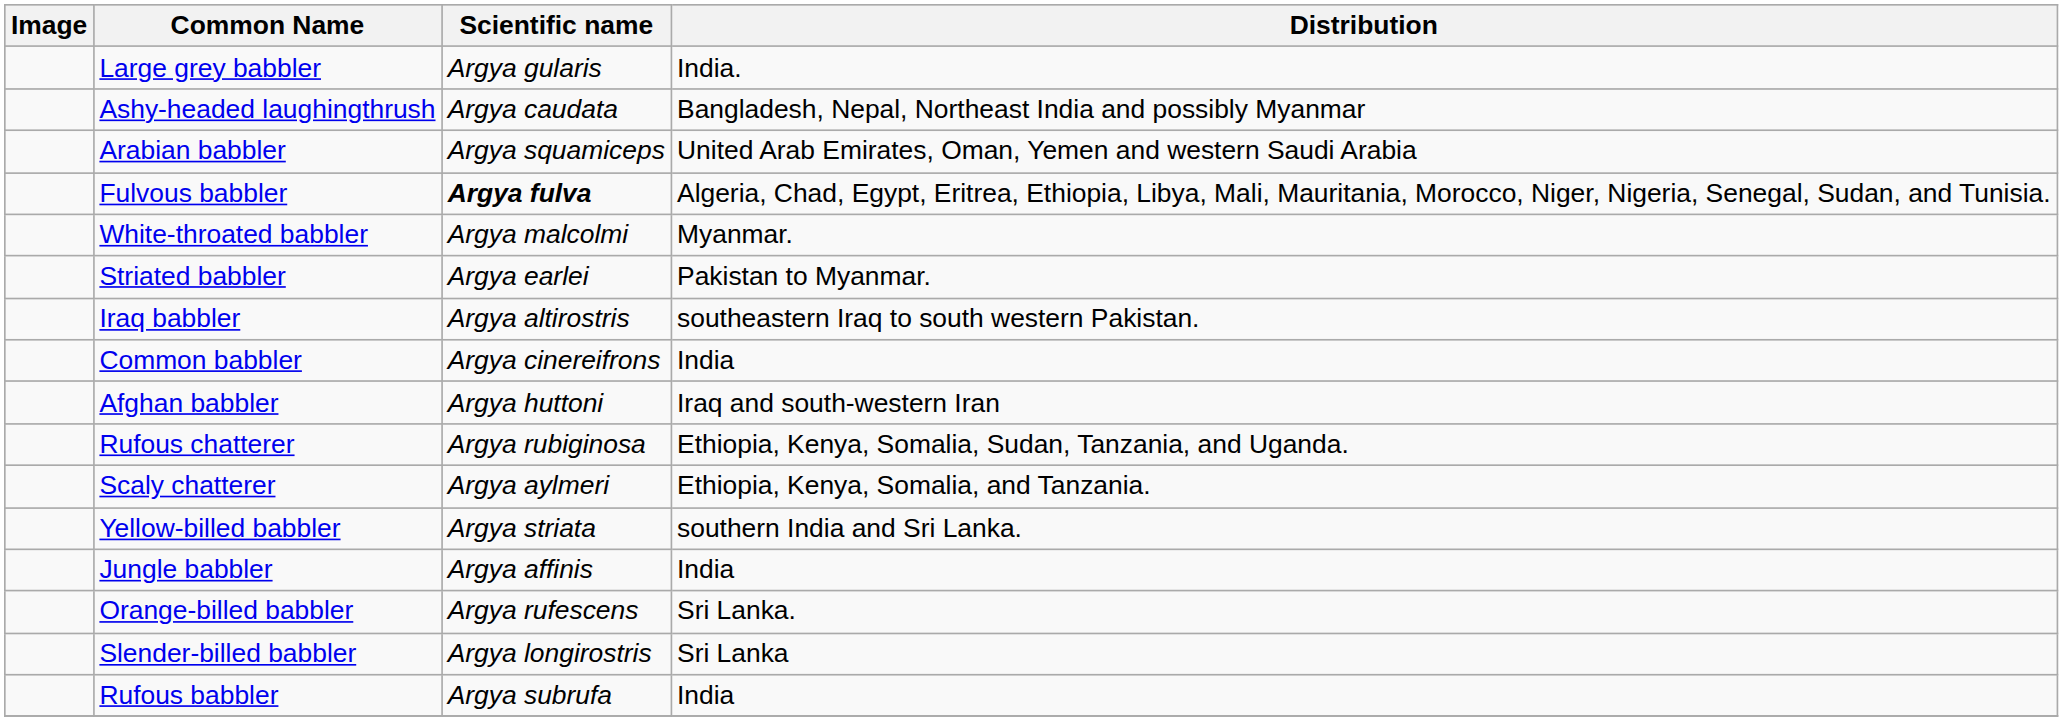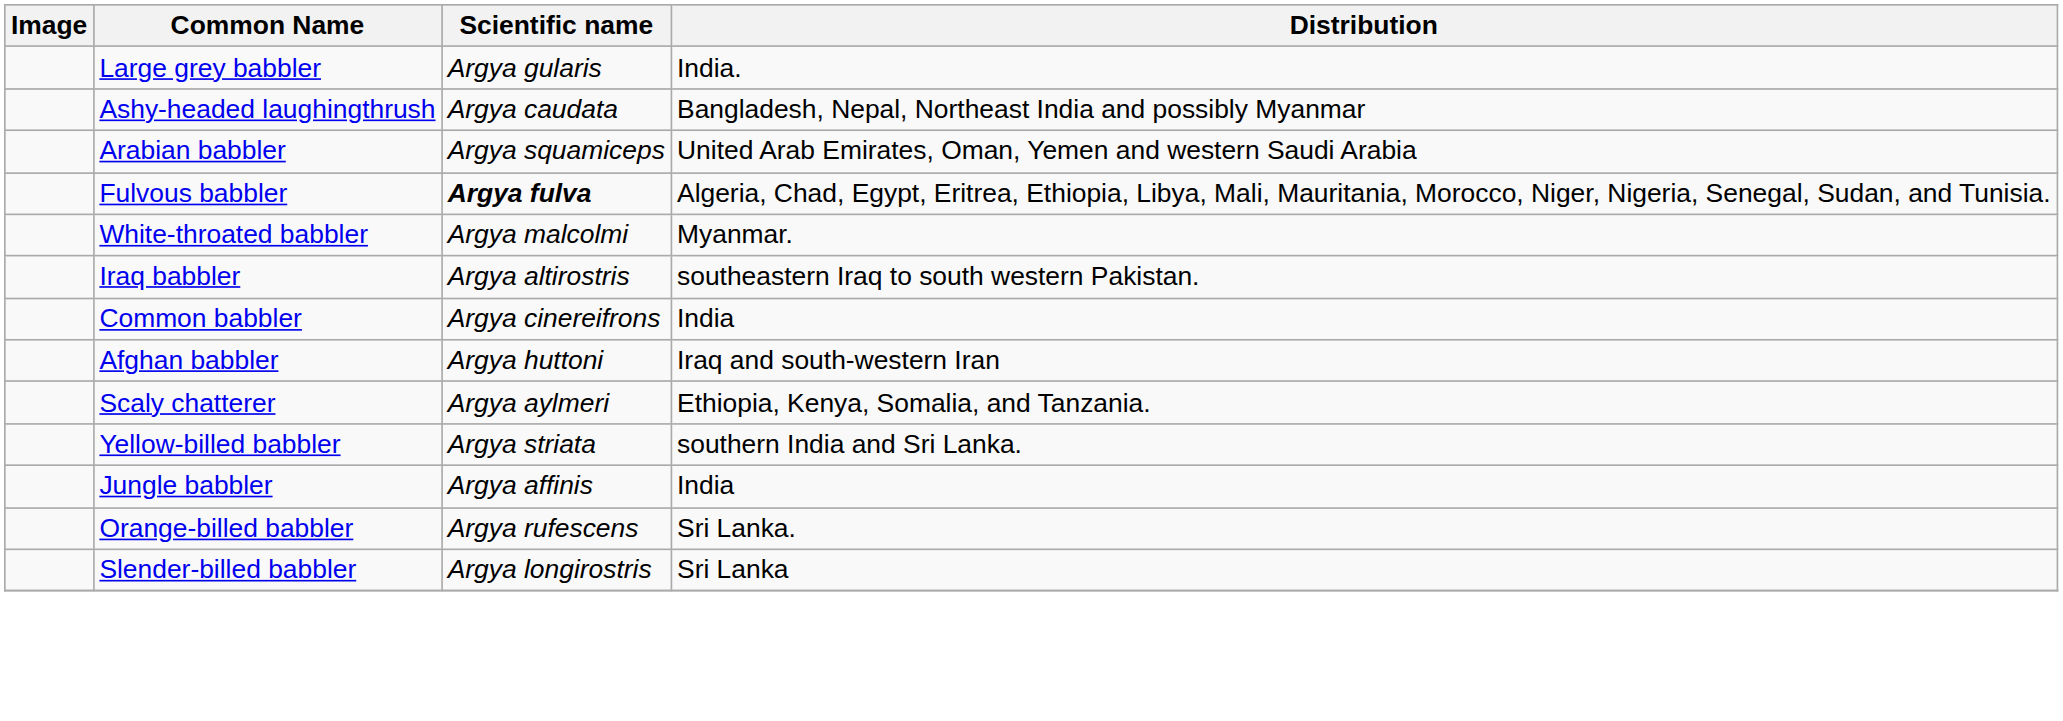- row: Striated babbler | Argya earlei | Pakistan to Myanmar.
- row: Rufous chatterer | Argya rubiginosa | Ethiopia, Kenya, Somalia, Sudan, Tanzania, and Uganda.
- row: Rufous babbler | Argya subrufa | India
